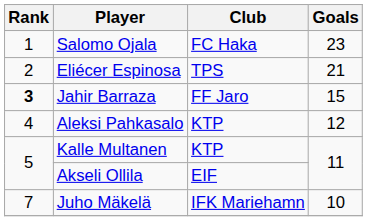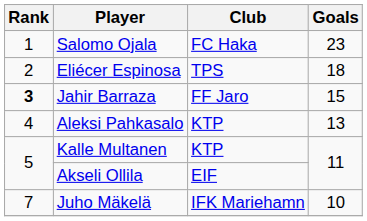Eliécer Espinosa | Goals: 21 -> 18
Aleksi Pahkasalo | Goals: 12 -> 13
